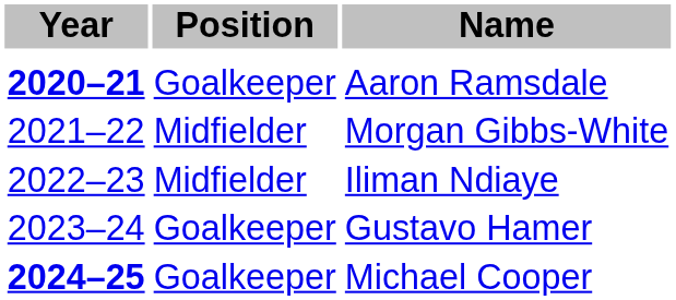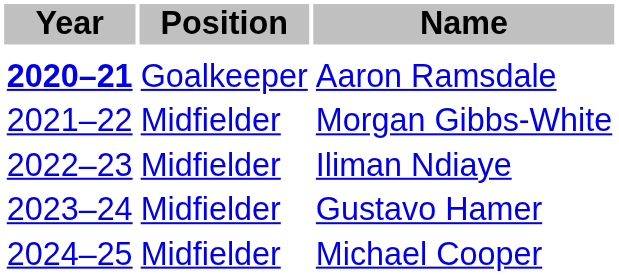Gustavo Hamer | Position: Goalkeeper -> Midfielder
Michael Cooper | Year: bold -> normal
Michael Cooper | Position: Goalkeeper -> Midfielder
